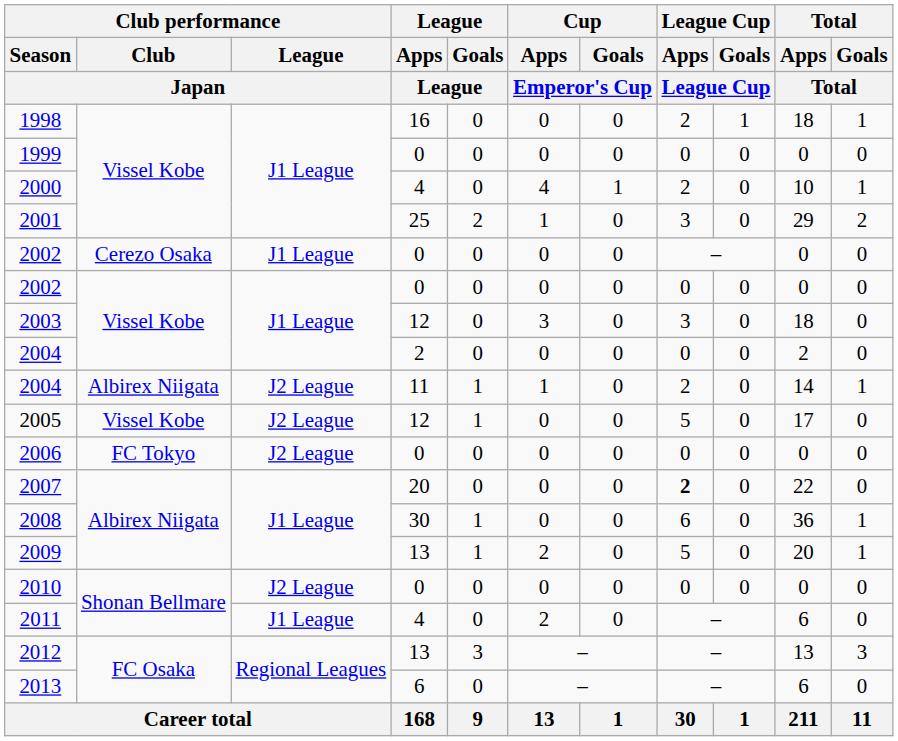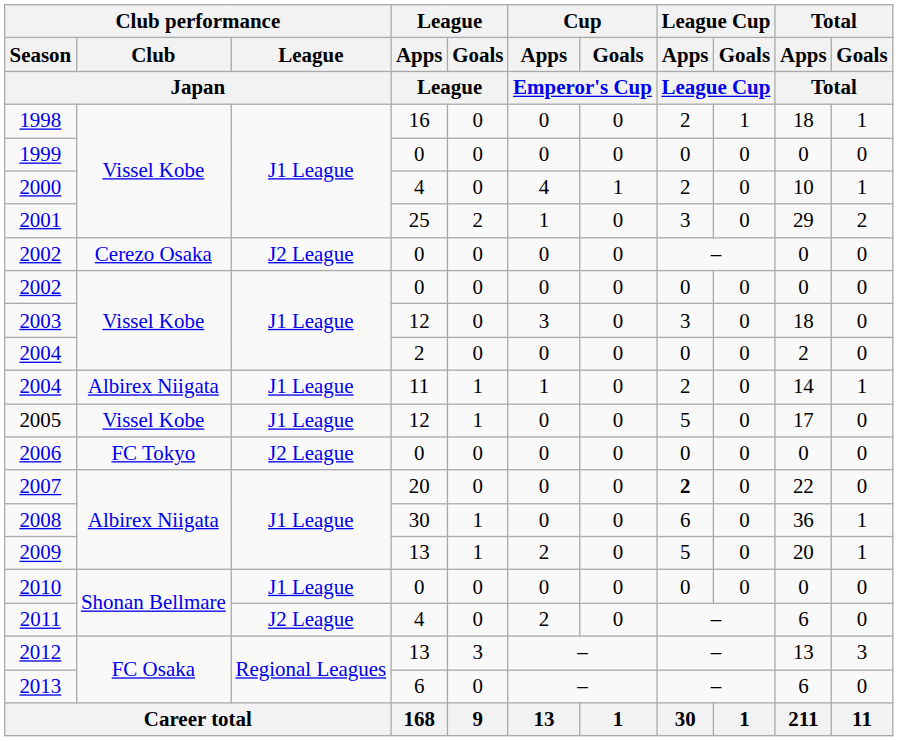2002 / Cerezo Osaka | Club performance / League / Japan: J1 League -> J2 League
2004 / Albirex Niigata | Club performance / League / Japan: J2 League -> J1 League
2005 | Club performance / League / Japan: J2 League -> J1 League
2010 | Club performance / League / Japan: J2 League -> J1 League
2011 | Club performance / League / Japan: J1 League -> J2 League
